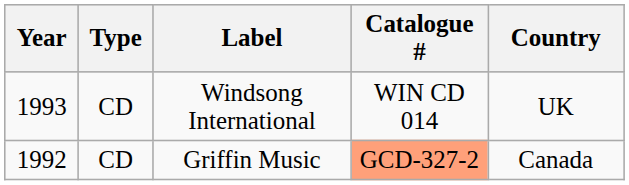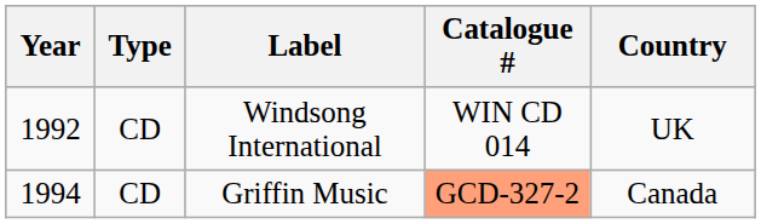Windsong International | Year: 1993 -> 1992
Griffin Music | Year: 1992 -> 1994
